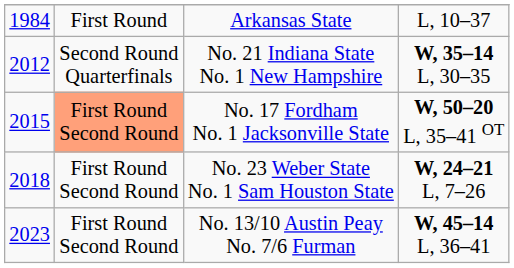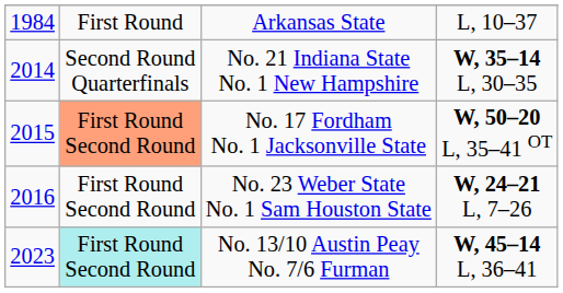No. 21 Indiana State No. 1 New Hampshire | column 1: 2012 -> 2014
No. 23 Weber State No. 1 Sam Houston State | column 1: 2018 -> 2016
No. 13/10 Austin Peay No. 7/6 Furman | column 2: no background -> paleturquoise background
